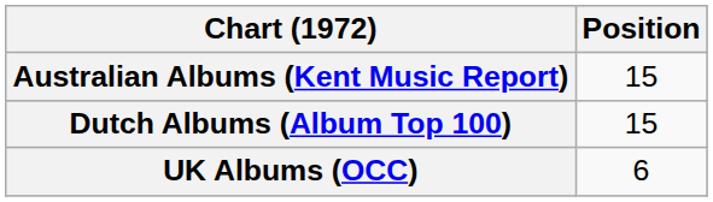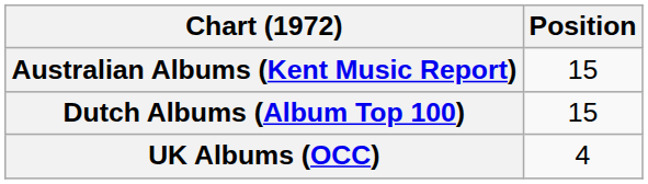UK Albums (OCC) | Position: 6 -> 4
